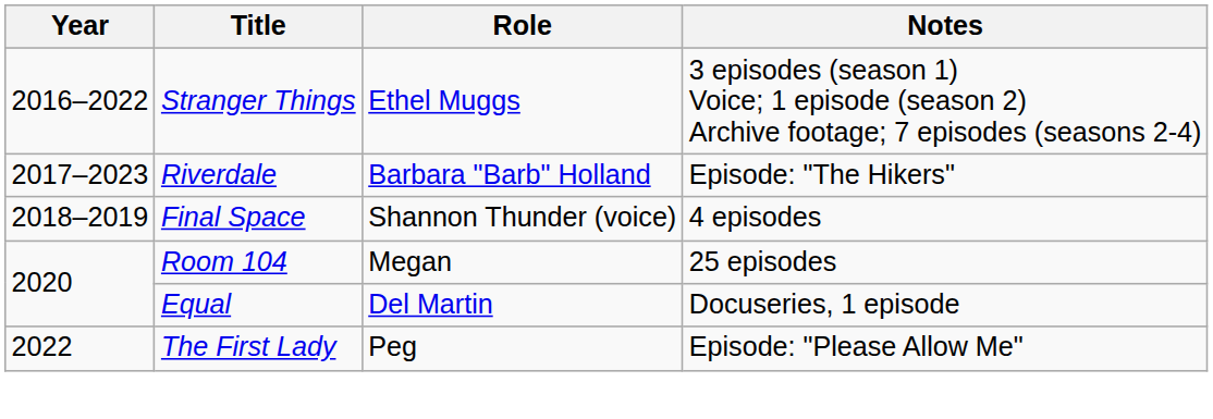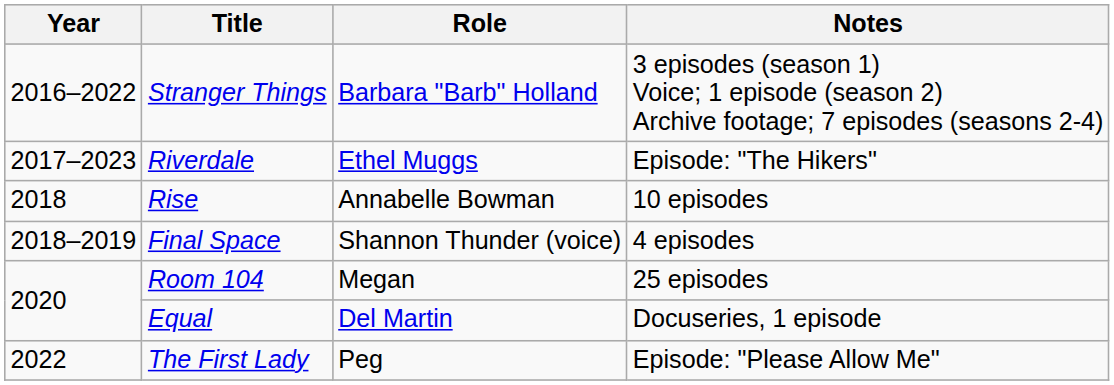Stranger Things | Role: Ethel Muggs -> Barbara "Barb" Holland
Riverdale | Role: Barbara "Barb" Holland -> Ethel Muggs
+ row: 2018 | Rise | Annabelle Bowman | 10 episodes
